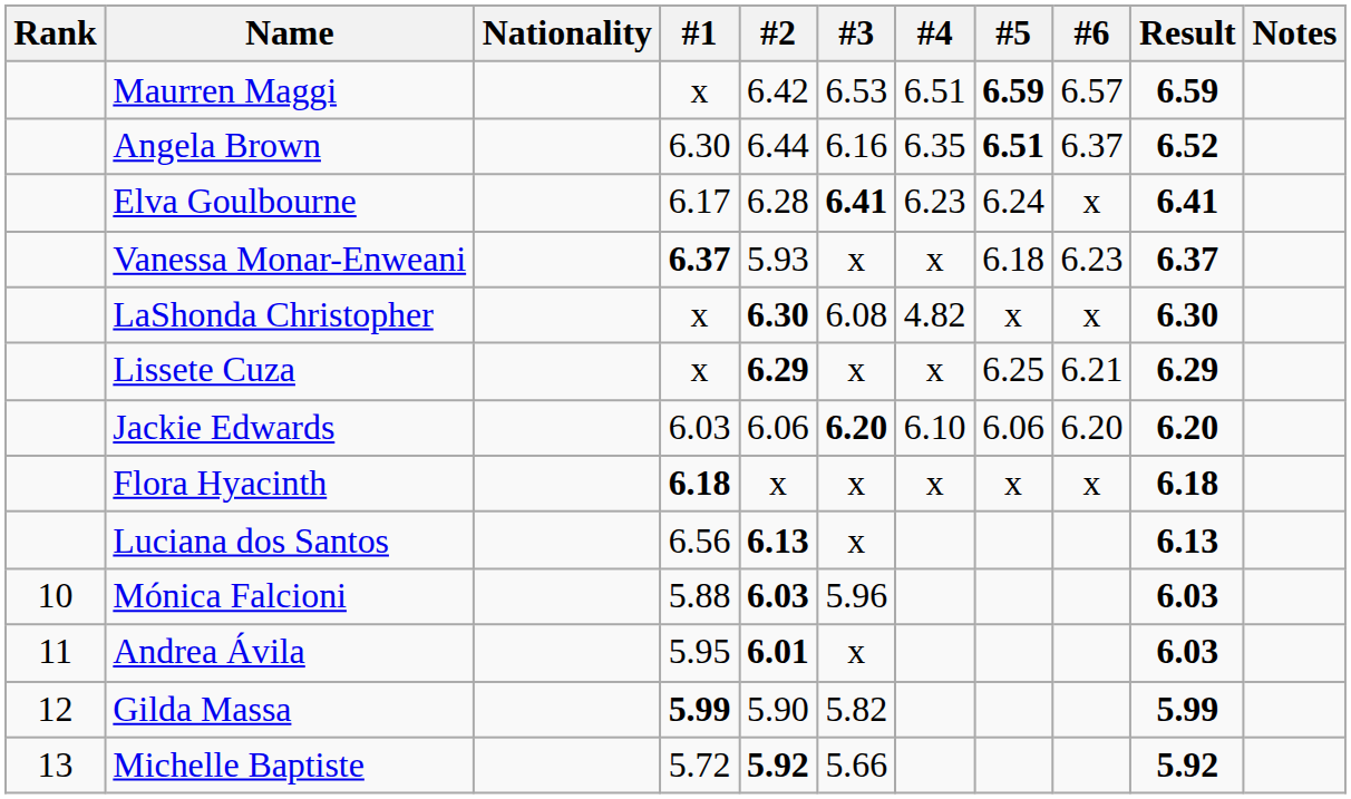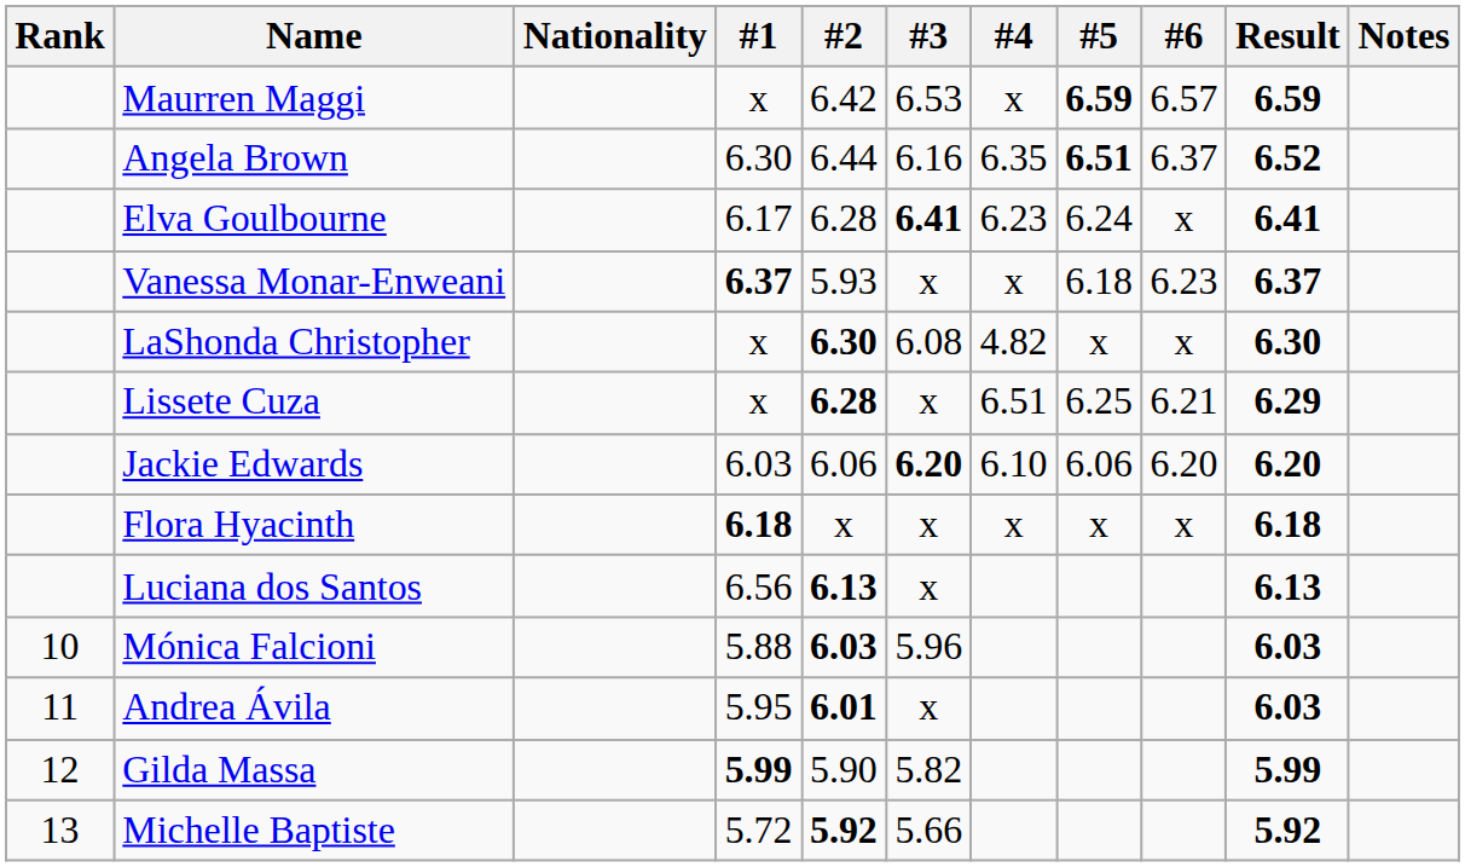Maurren Maggi | #4: 6.51 -> x
Lissete Cuza | #2: 6.29 -> 6.28
Lissete Cuza | #4: x -> 6.51
